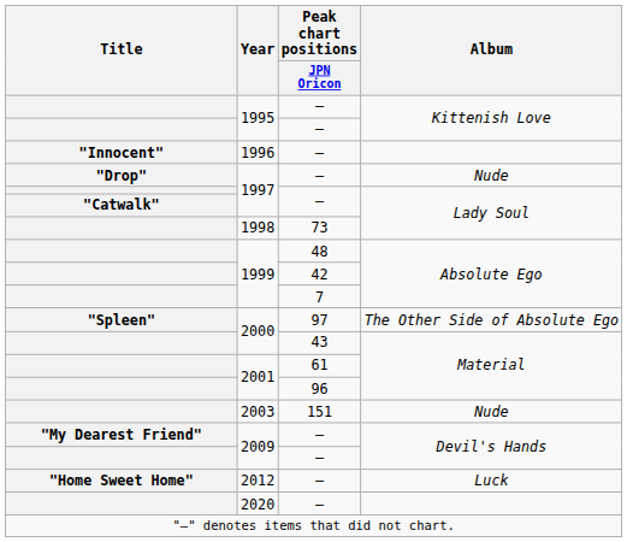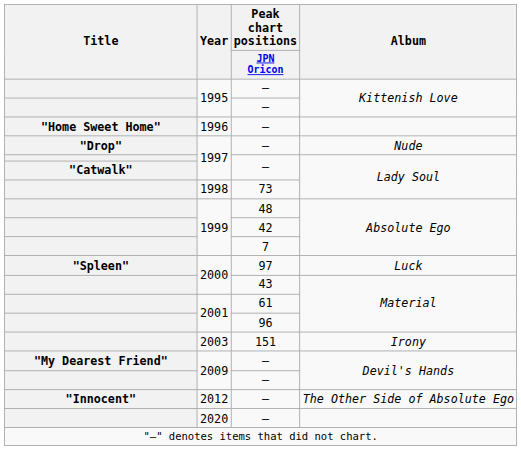1996 | Title: "Innocent" -> "Home Sweet Home"
2000 / 97 | Album: The Other Side of Absolute Ego -> Luck
2003 | Album: Nude -> Irony
2012 | Title: "Home Sweet Home" -> "Innocent"
2012 | Album: Luck -> The Other Side of Absolute Ego
